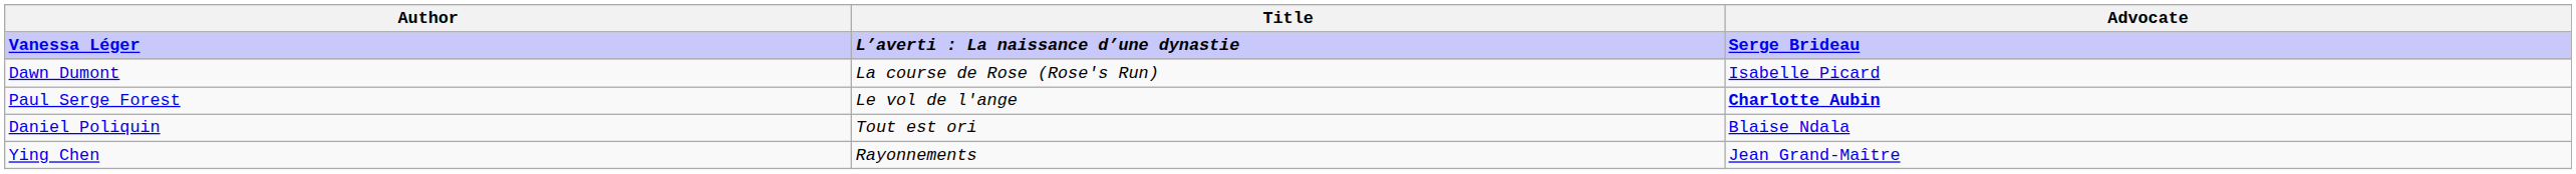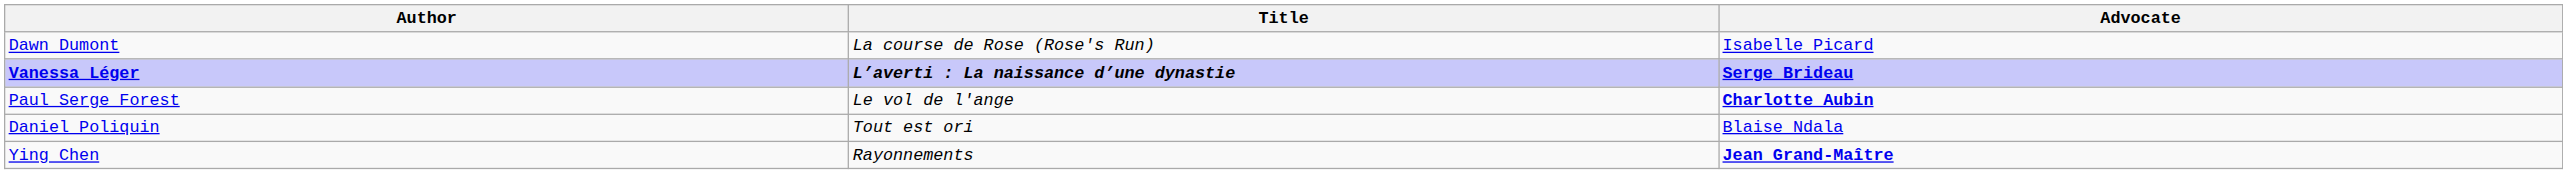rows swapped: Vanessa Léger <-> Dawn Dumont
Ying Chen | Advocate: normal -> bold
